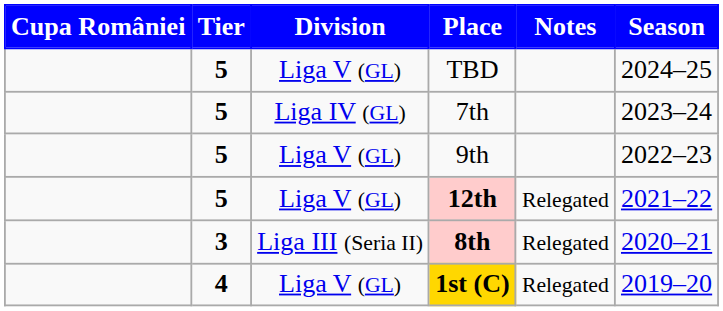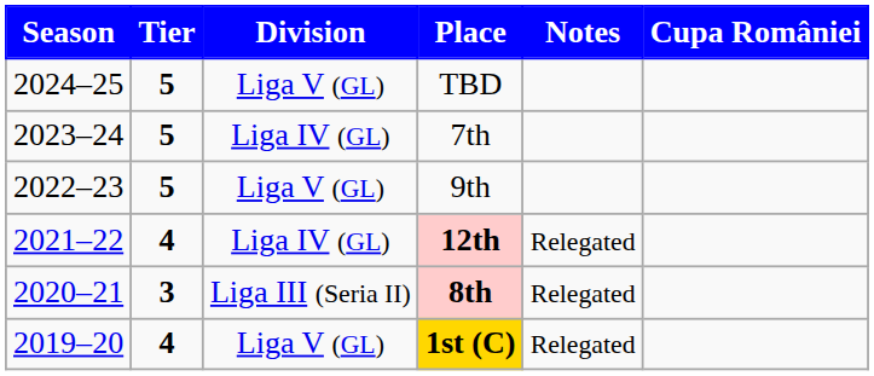columns swapped: Season <-> Cupa României
12th | Tier: 5 -> 4
12th | Division: Liga V (GL) -> Liga IV (GL)
